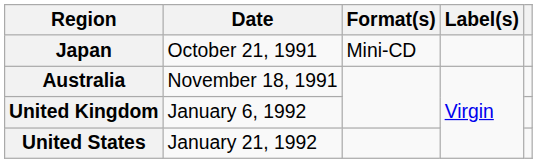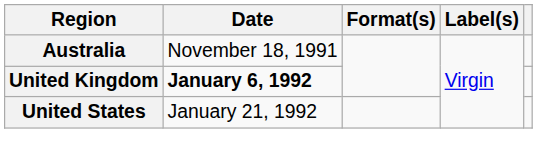- row: Japan | October 21, 1991 | Mini-CD
United Kingdom | Date: normal -> bold
